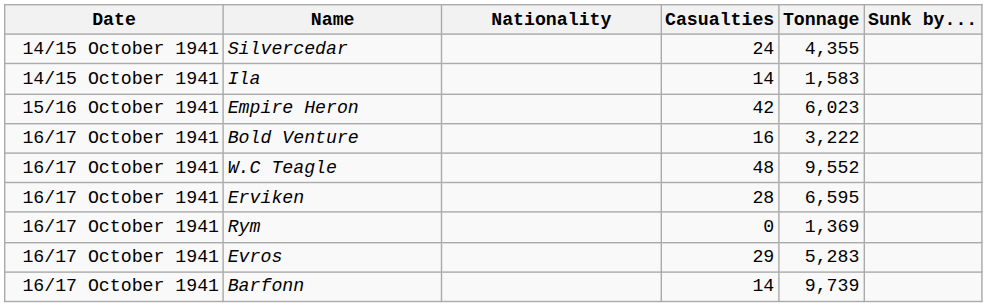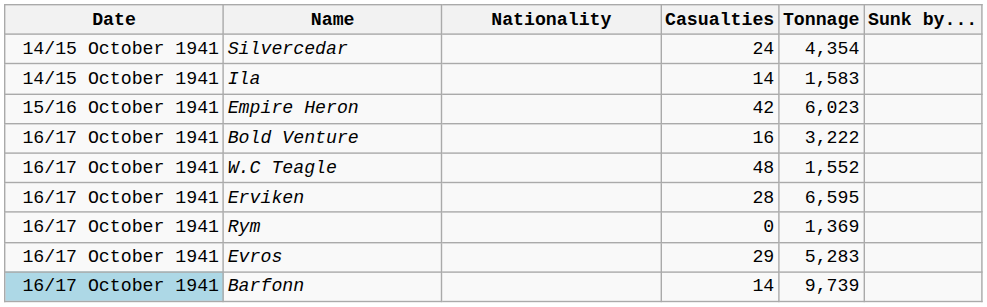Silvercedar | Tonnage: 4,355 -> 4,354
W.C Teagle | Tonnage: 9,552 -> 1,552
Barfonn | Date: no background -> lightblue background
